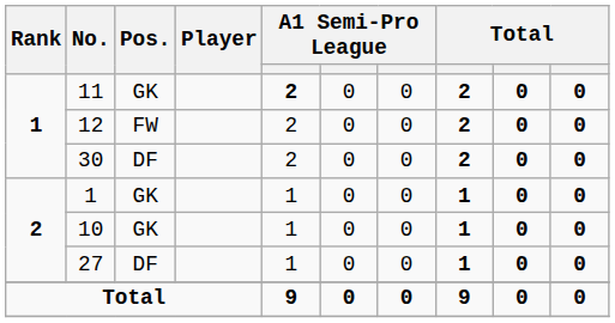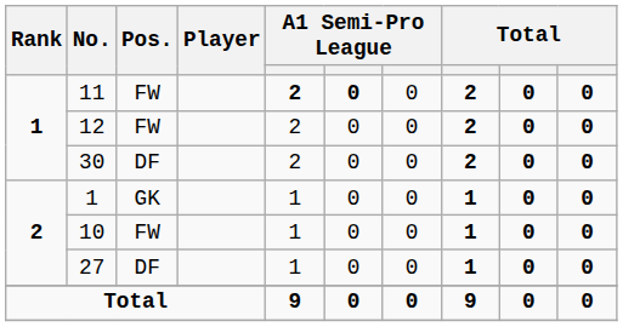11 | Pos.: GK -> FW
11 | column 6: normal -> bold
10 | Pos.: GK -> FW
